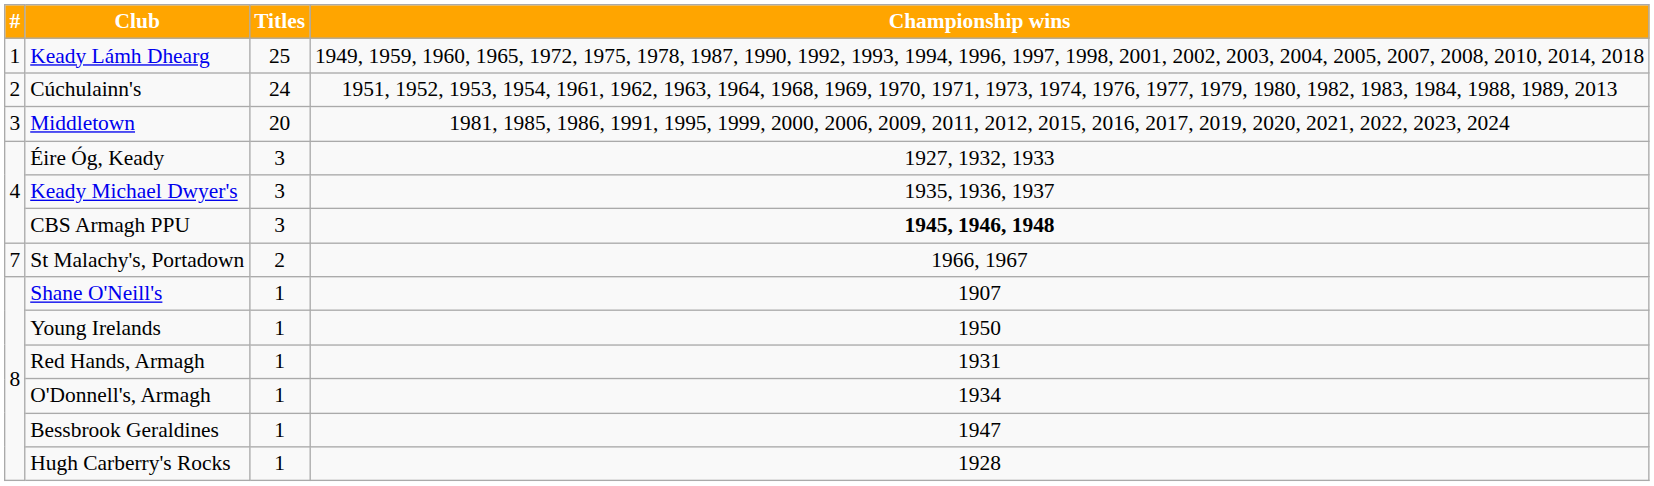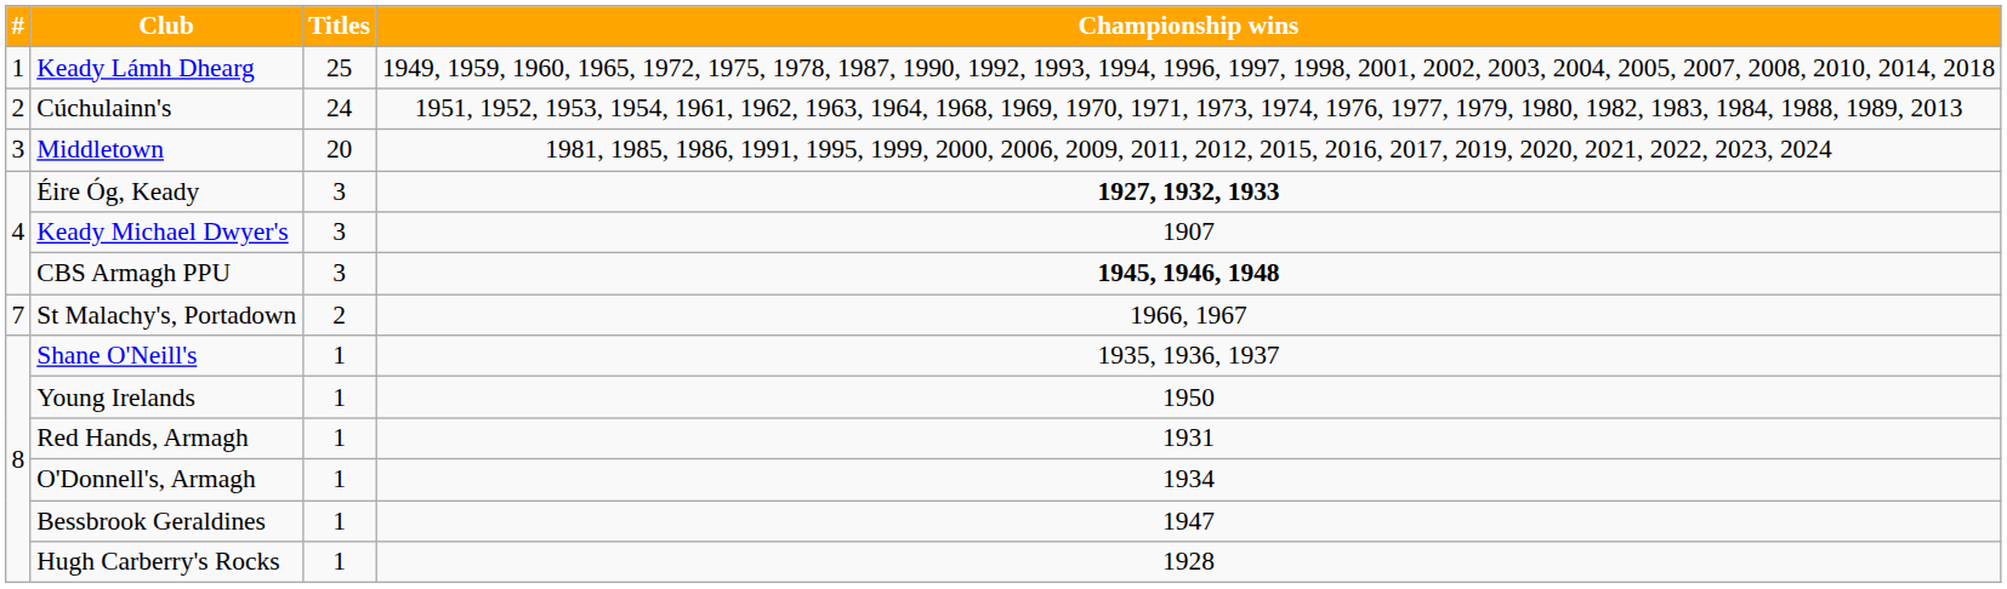Éire Óg, Keady | Championship wins: normal -> bold
Keady Michael Dwyer's | Championship wins: 1935, 1936, 1937 -> 1907
Shane O'Neill's | Championship wins: 1907 -> 1935, 1936, 1937
